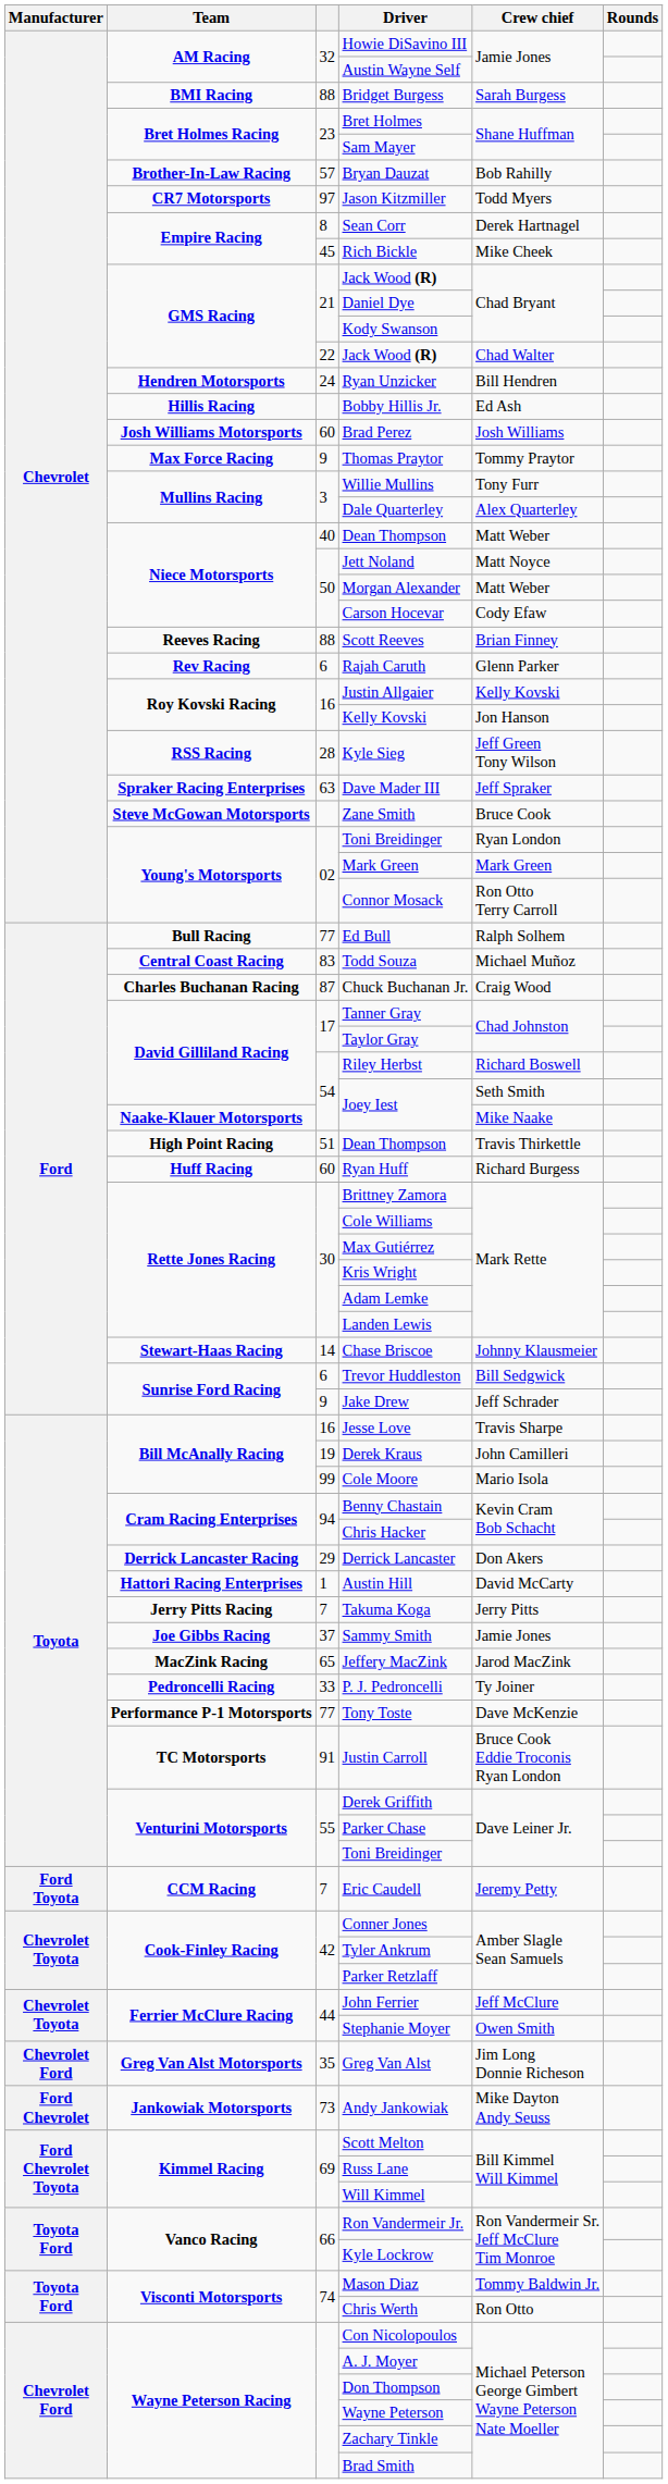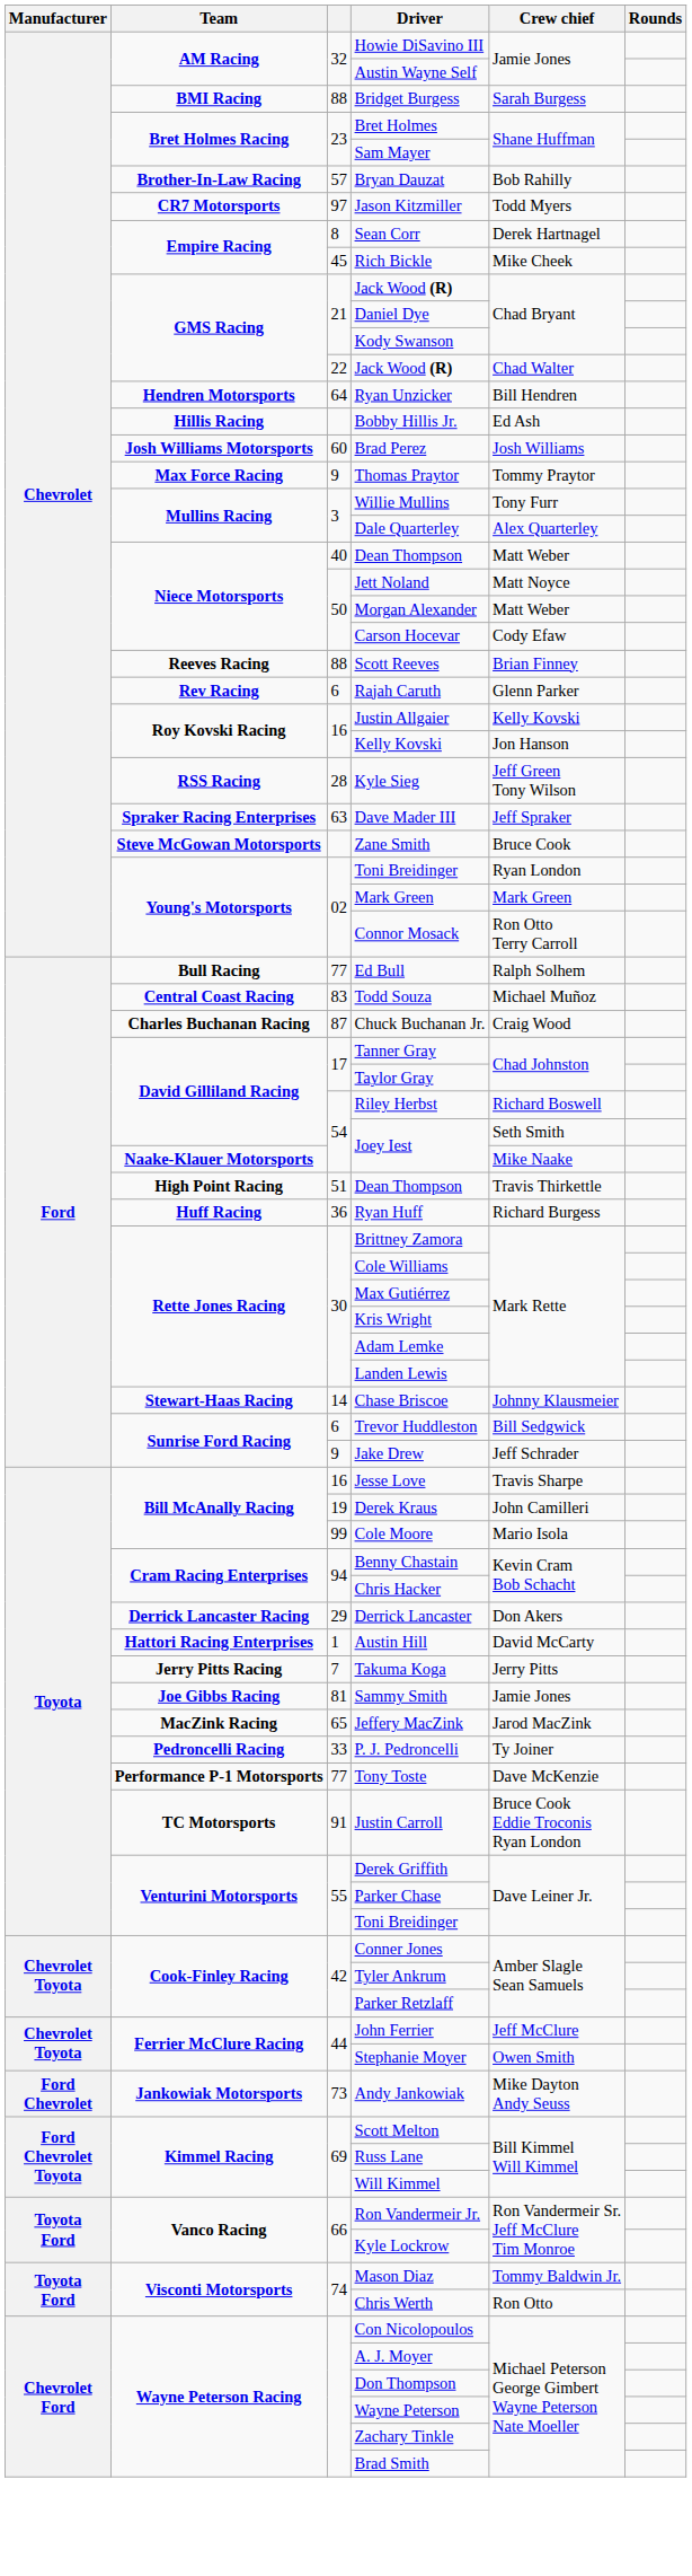Ryan Unzicker | column 3: 24 -> 64
Ryan Huff | column 3: 60 -> 36
Sammy Smith | column 3: 37 -> 81
- row: Ford Toyota | CCM Racing | 7 | Eric Caudell | Jeremy Petty
- row: Chevrolet Ford | Greg Van Alst Motorsports | 35 | Greg Van Alst | Jim Long Donnie Richeson
